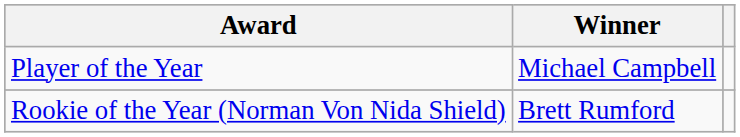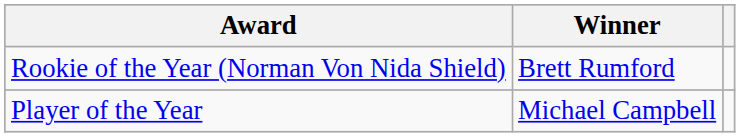rows swapped: Player of the Year <-> Rookie of the Year (Norman Von Nida Shield)
